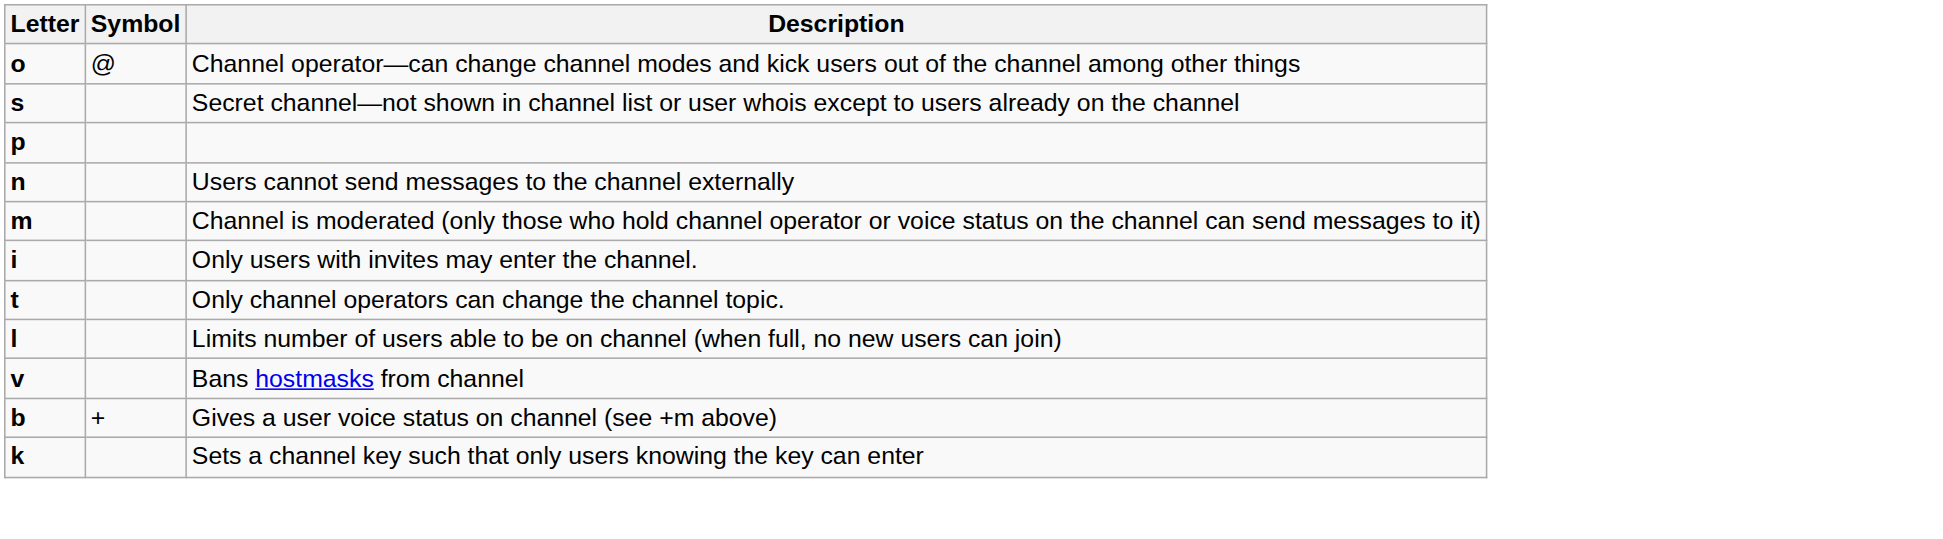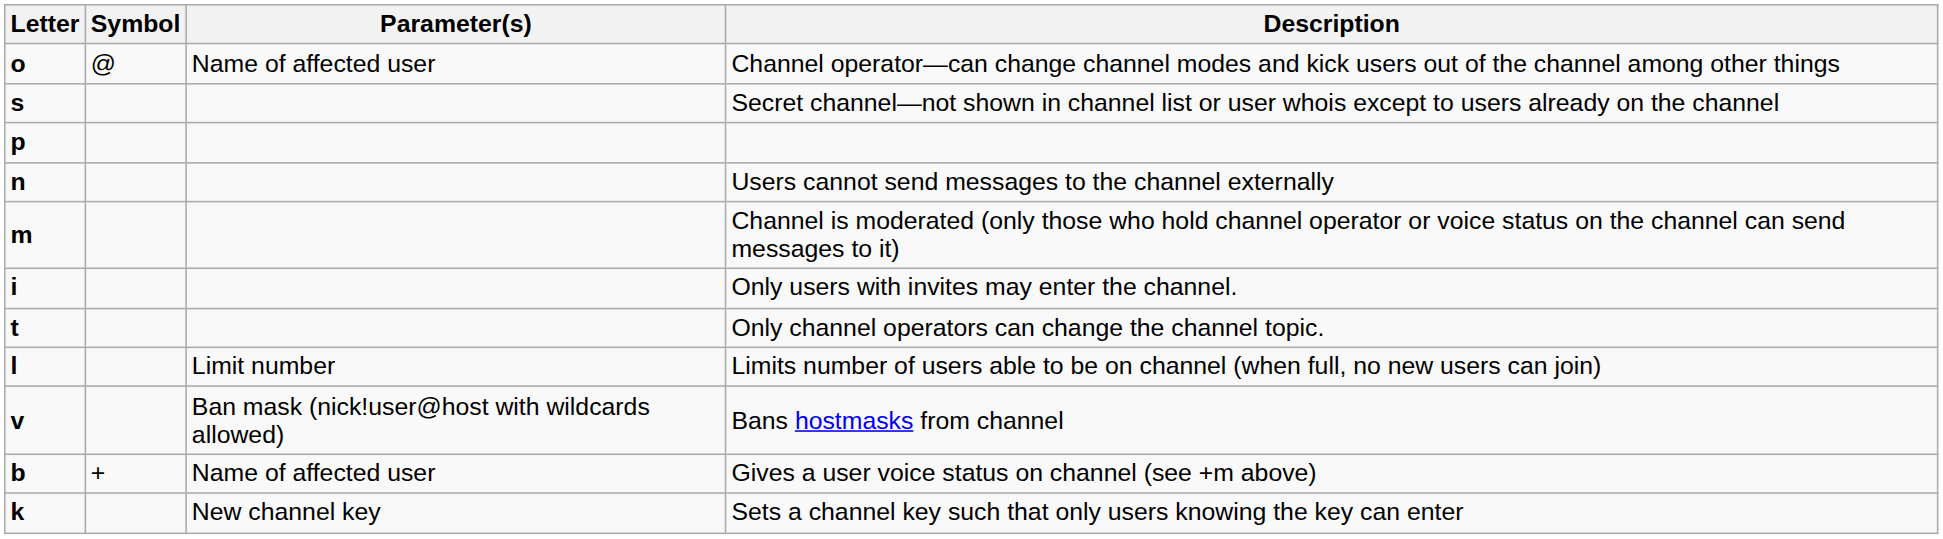+ column: Parameter(s) | Name of affected user | Limit number | Ban mask (nick!user@host with wildcards allowed) | Name of affected user | New channel key
